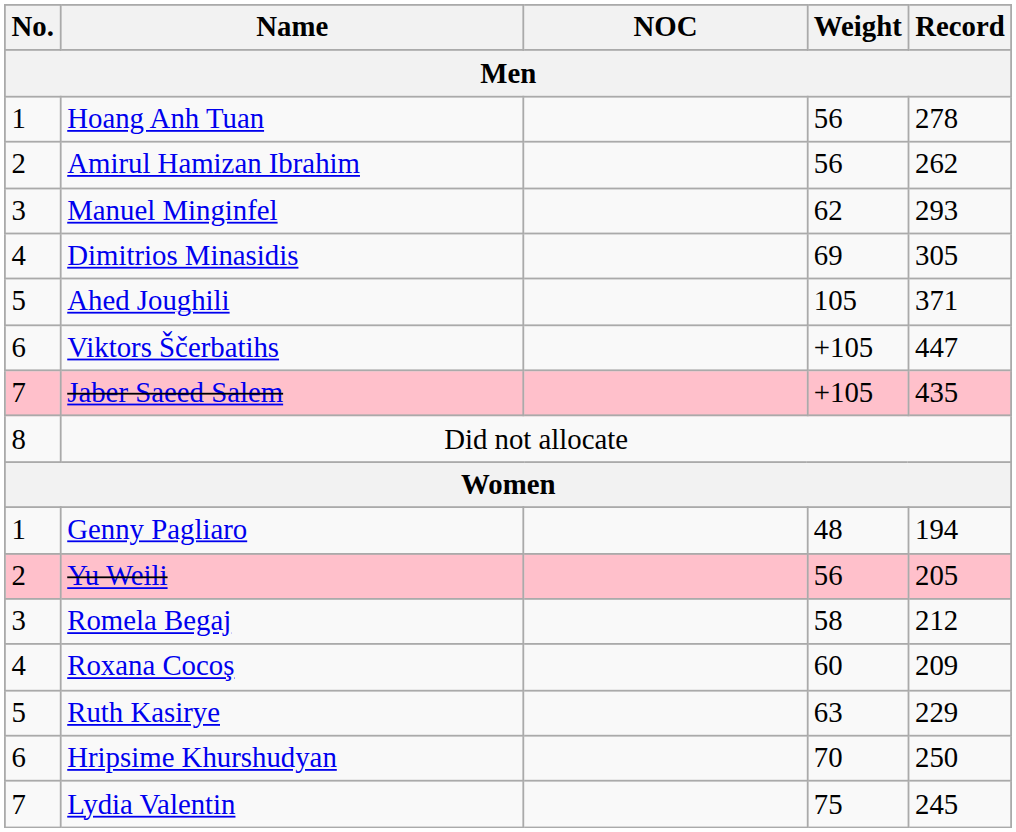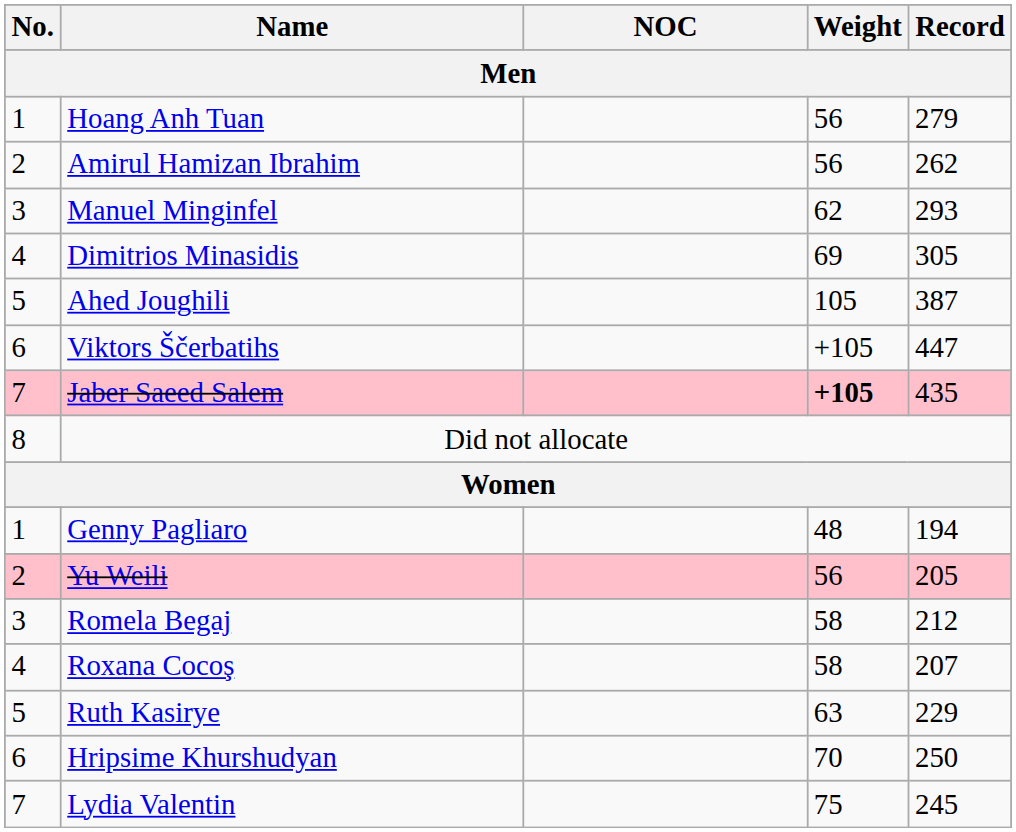Hoang Anh Tuan | Record: 278 -> 279
Ahed Joughili | Record: 371 -> 387
Jaber Saeed Salem | Weight: normal -> bold
Roxana Cocoş | Weight: 60 -> 58
Roxana Cocoş | Record: 209 -> 207
